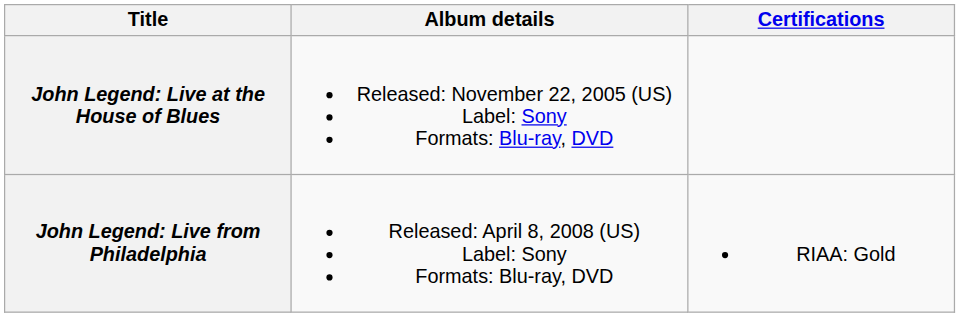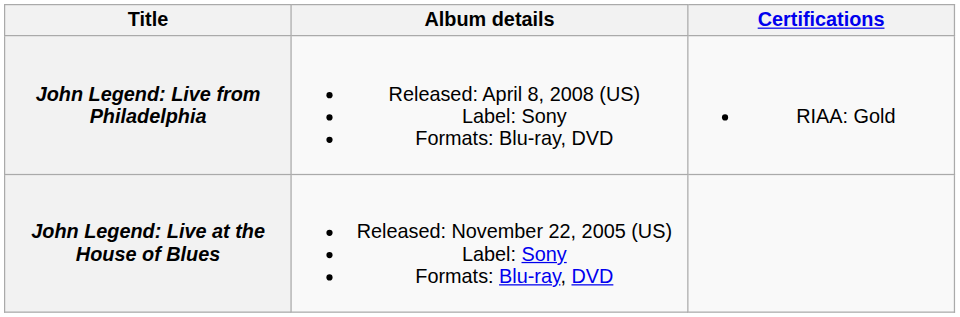rows swapped: John Legend: Live at the House of Blues <-> John Legend: Live from Philadelphia
